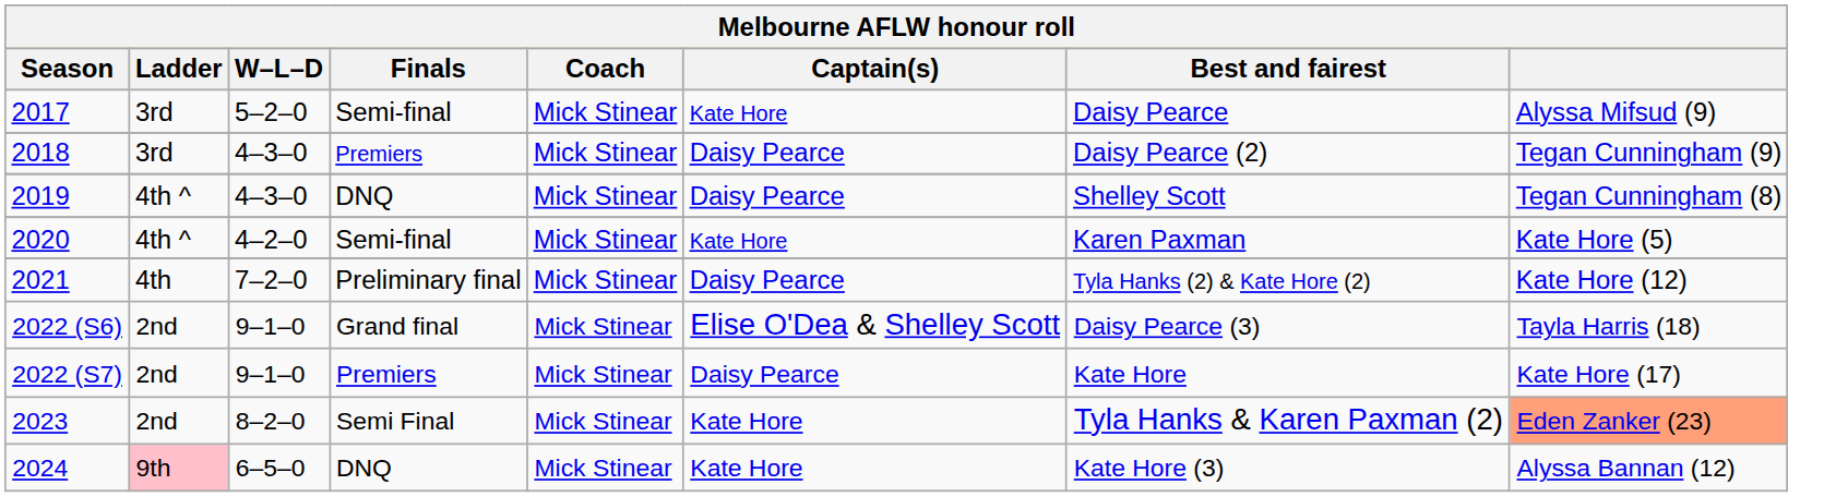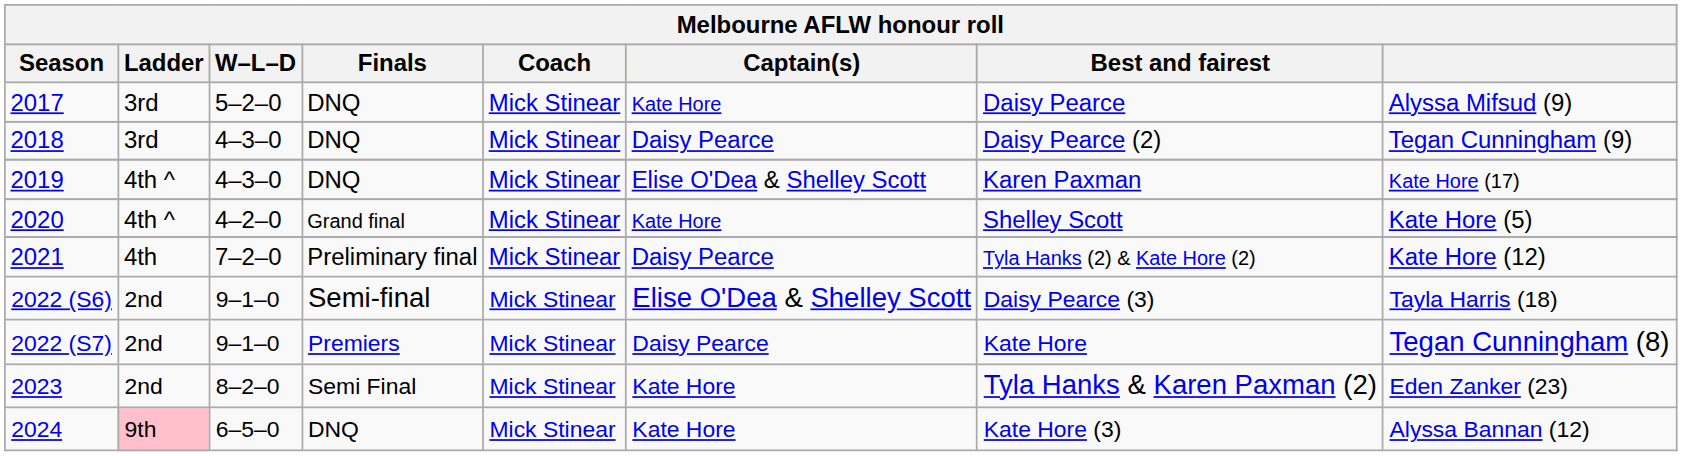2017 | Finals: Semi-final -> DNQ
2018 | Finals: Premiers -> DNQ
2019 | Captain(s): Daisy Pearce -> Elise O'Dea & Shelley Scott
2019 | Best and fairest: Shelley Scott -> Karen Paxman
2019 | column 8: Tegan Cunningham (8) -> Kate Hore (17)
2020 | Finals: Semi-final -> Grand final
2020 | Best and fairest: Karen Paxman -> Shelley Scott
2022 (S6) | Finals: Grand final -> Semi-final
2022 (S7) | column 8: Kate Hore (17) -> Tegan Cunningham (8)
2023 | column 8: lightsalmon background -> no background
